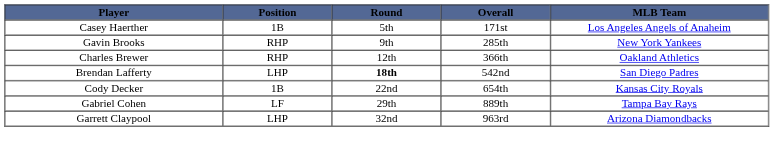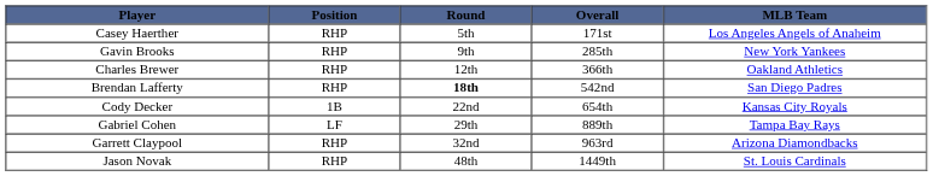Casey Haerther | Position: 1B -> RHP
Brendan Lafferty | Position: LHP -> RHP
Garrett Claypool | Position: LHP -> RHP
+ row: Jason Novak | RHP | 48th | 1449th | St. Louis Cardinals
